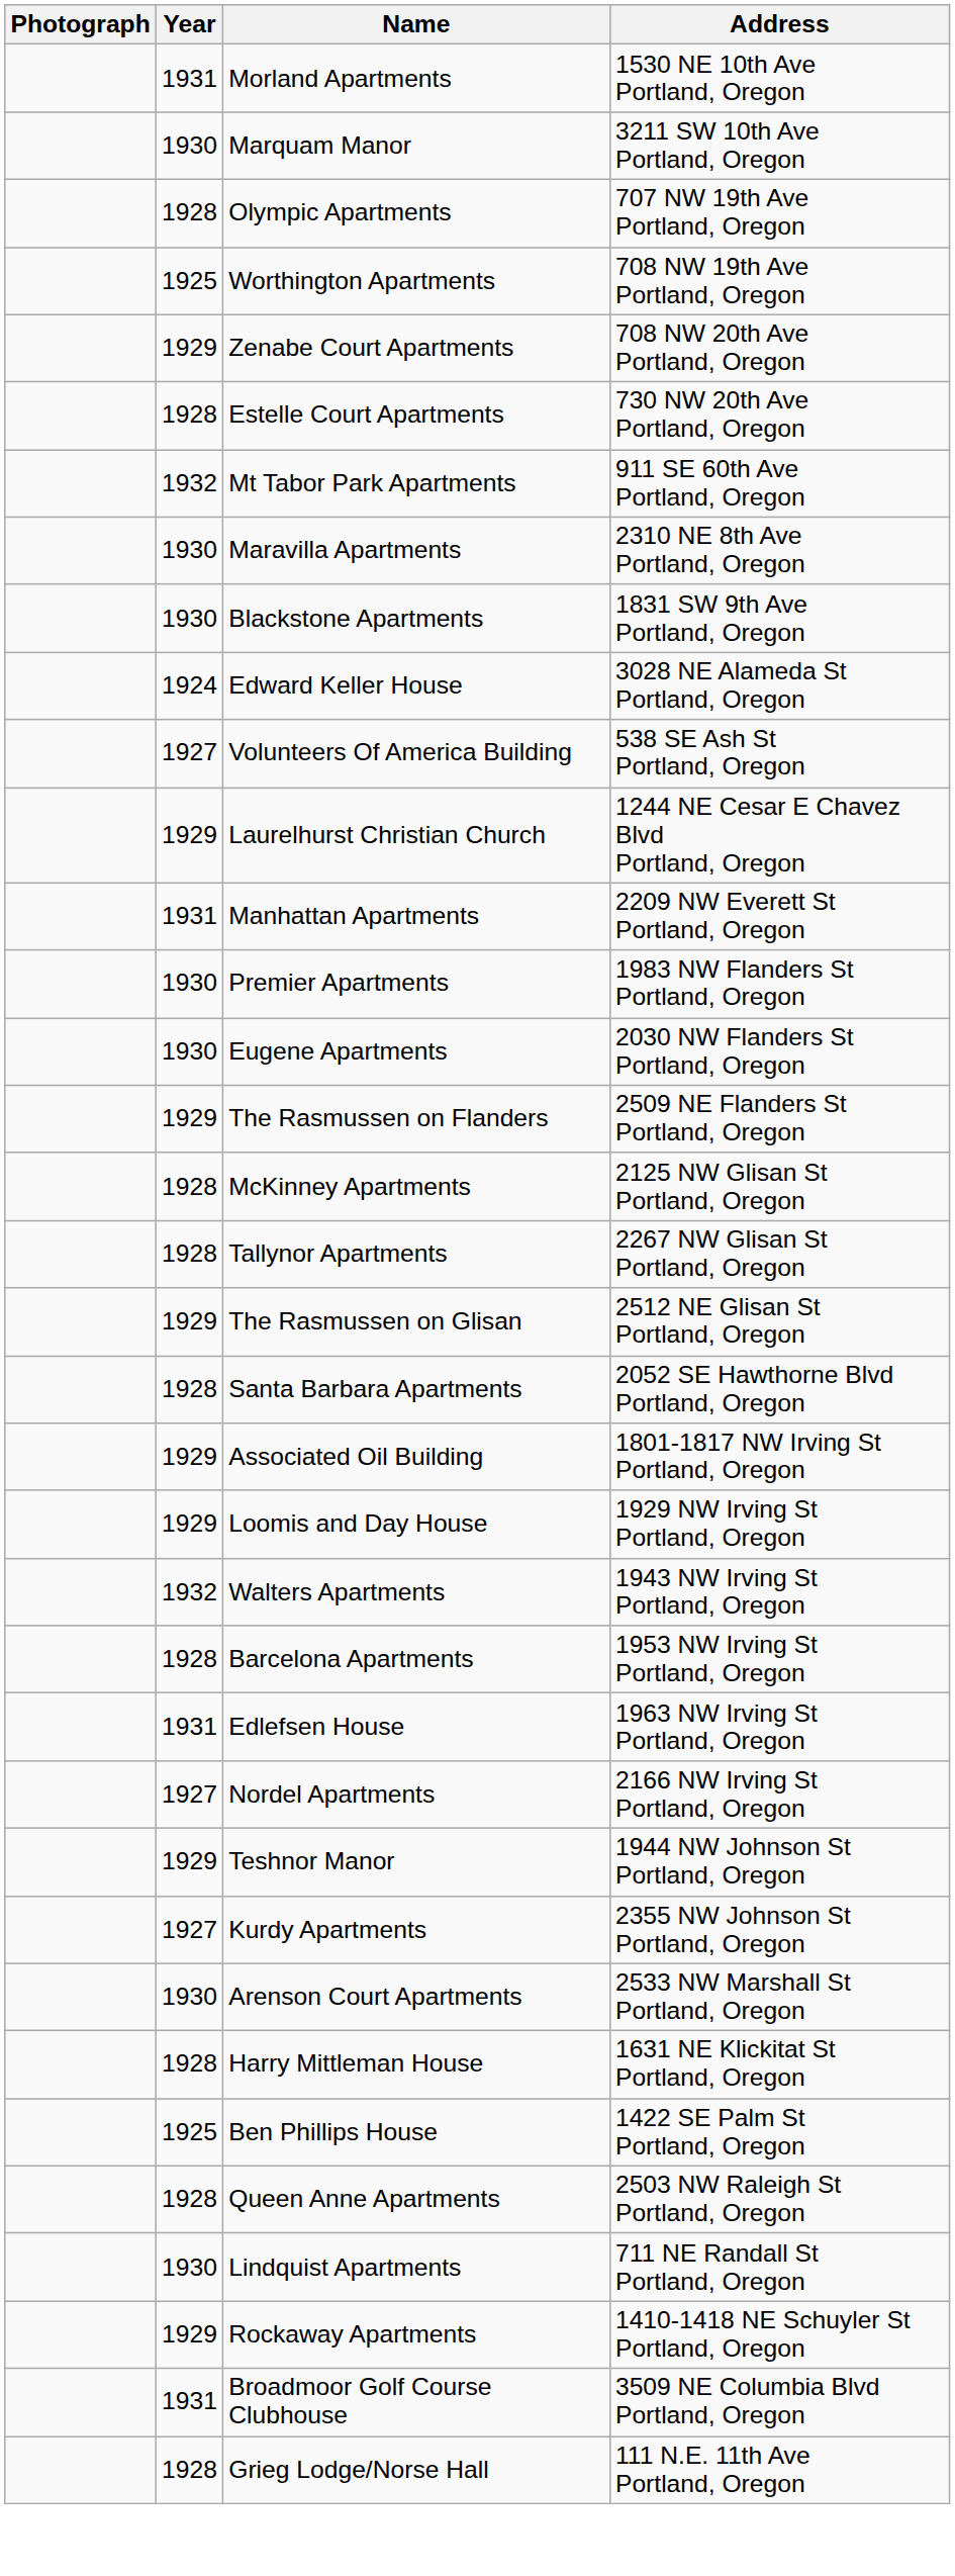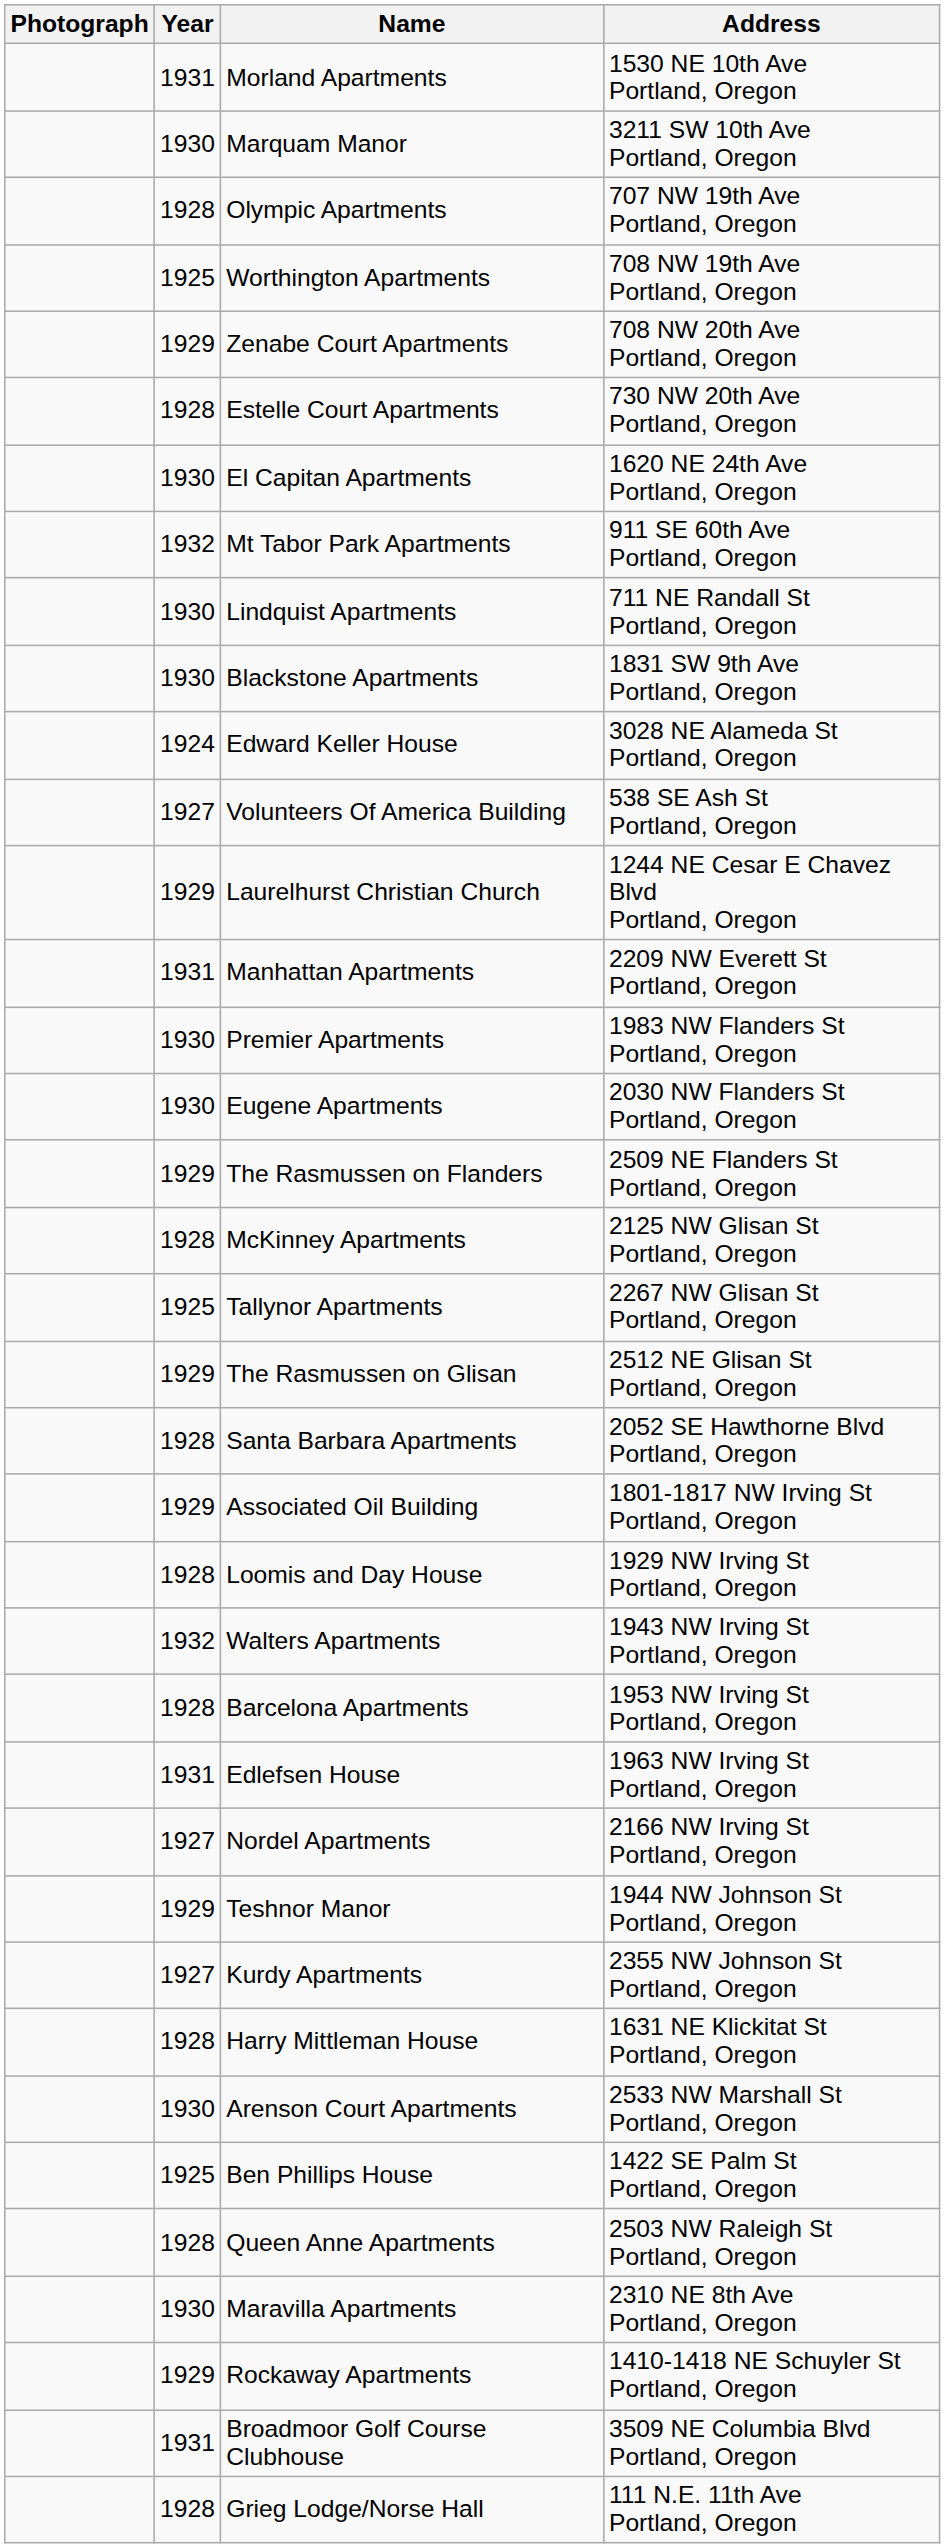+ row: 1930 | El Capitan Apartments | 1620 NE 24th Ave Portland, Oregon
rows swapped: Maravilla Apartments <-> Lindquist Apartments
Tallynor Apartments | Year: 1928 -> 1925
Loomis and Day House | Year: 1929 -> 1928
rows swapped: Harry Mittleman House <-> Arenson Court Apartments
